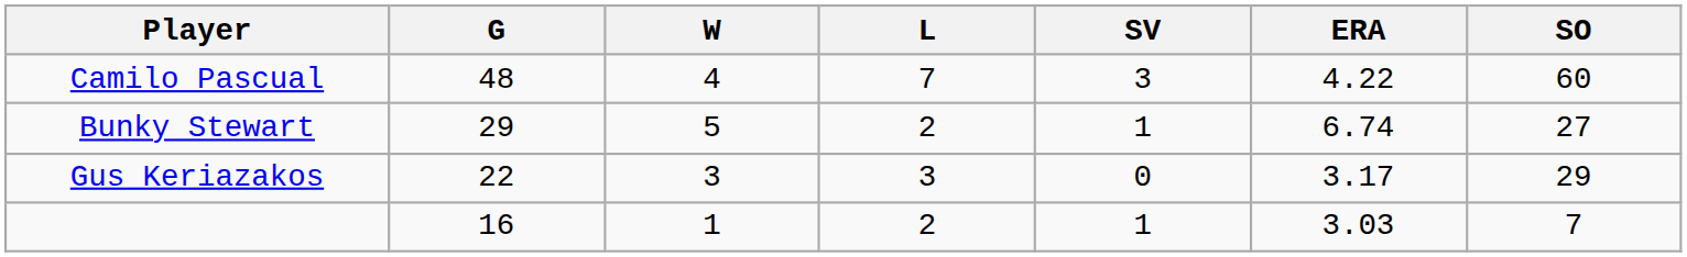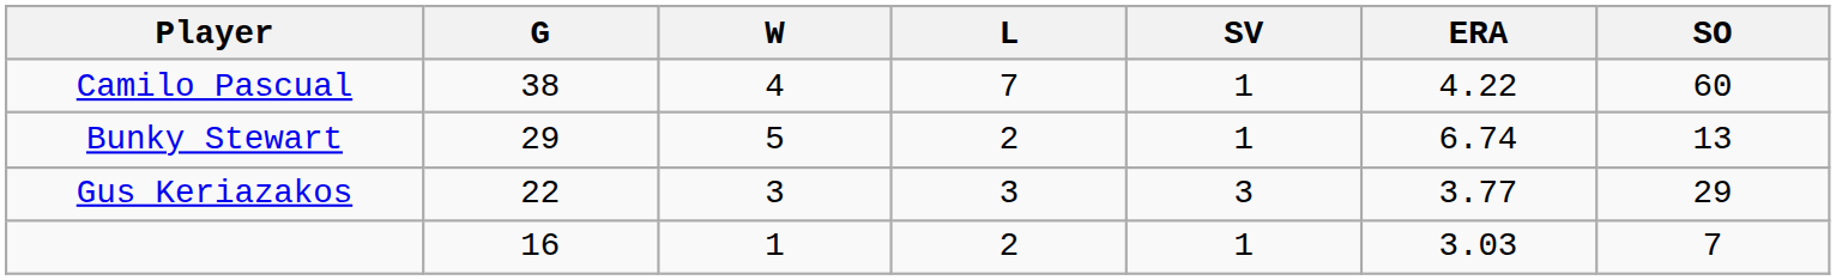Camilo Pascual | G: 48 -> 38
Camilo Pascual | SV: 3 -> 1
Bunky Stewart | SO: 27 -> 13
Gus Keriazakos | SV: 0 -> 3
Gus Keriazakos | ERA: 3.17 -> 3.77
